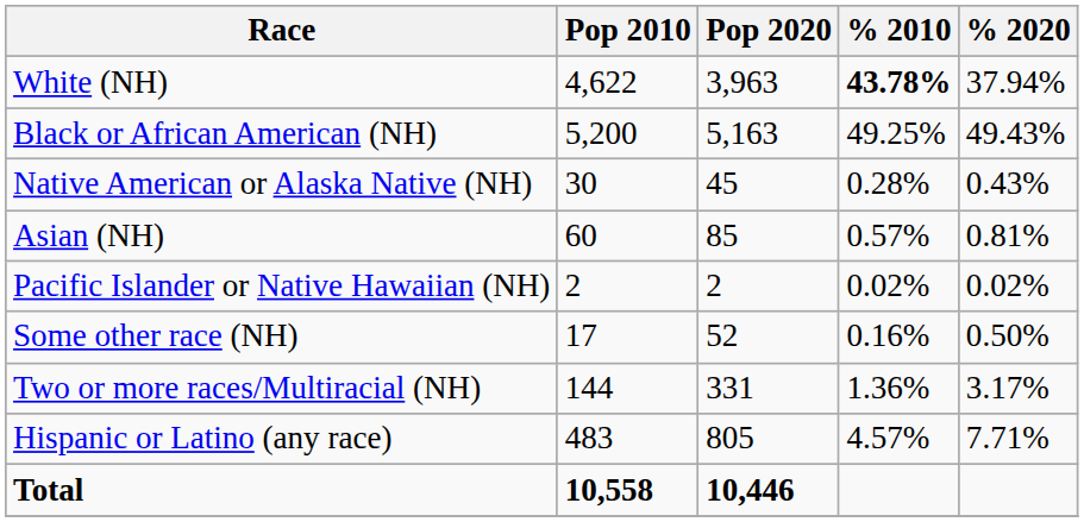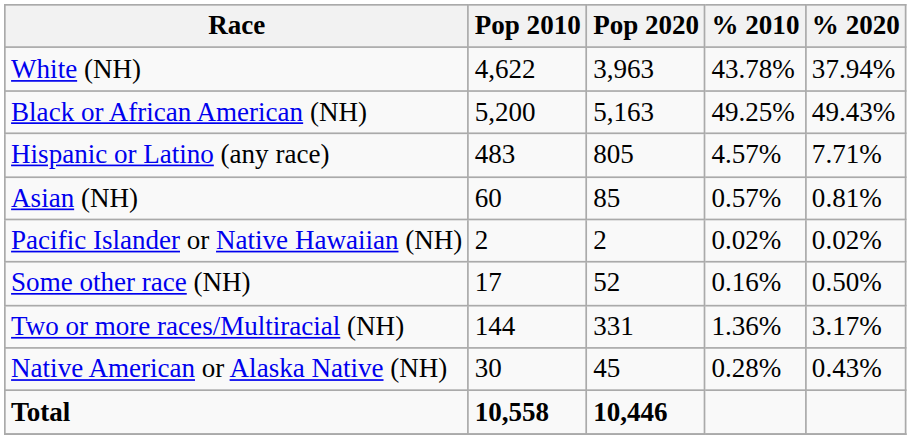White (NH) | % 2010: bold -> normal
rows swapped: Native American or Alaska Native (NH) <-> Hispanic or Latino (any race)
